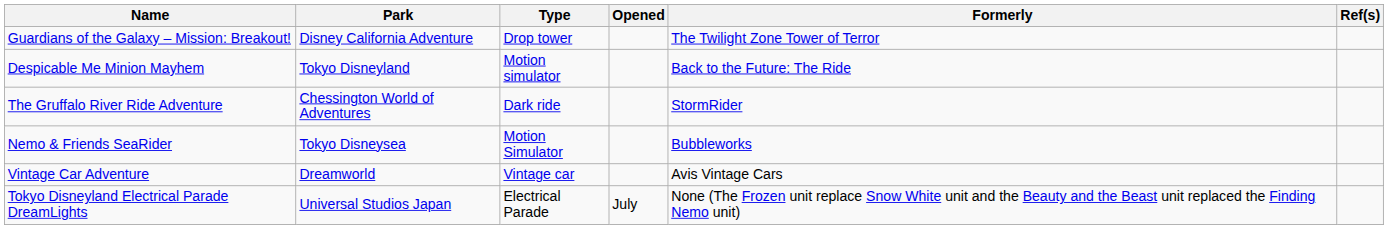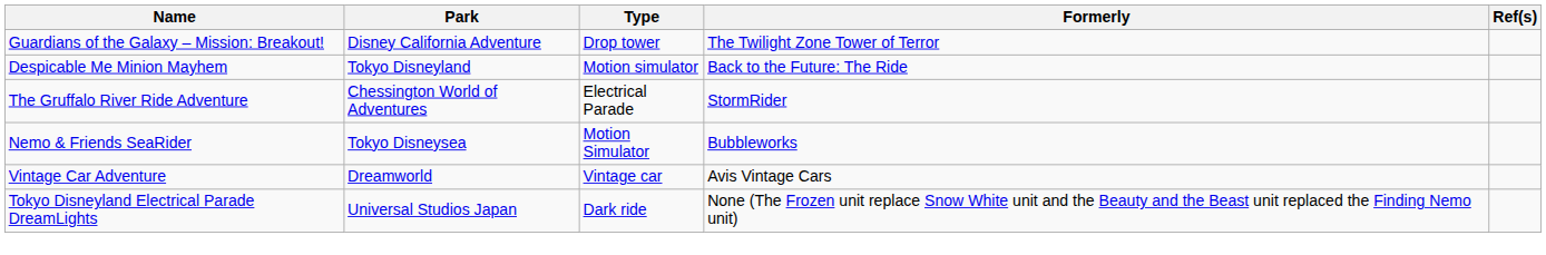- column: Opened | July
The Gruffalo River Ride Adventure | Type: Dark ride -> Electrical Parade
Tokyo Disneyland Electrical Parade DreamLights | Type: Electrical Parade -> Dark ride
